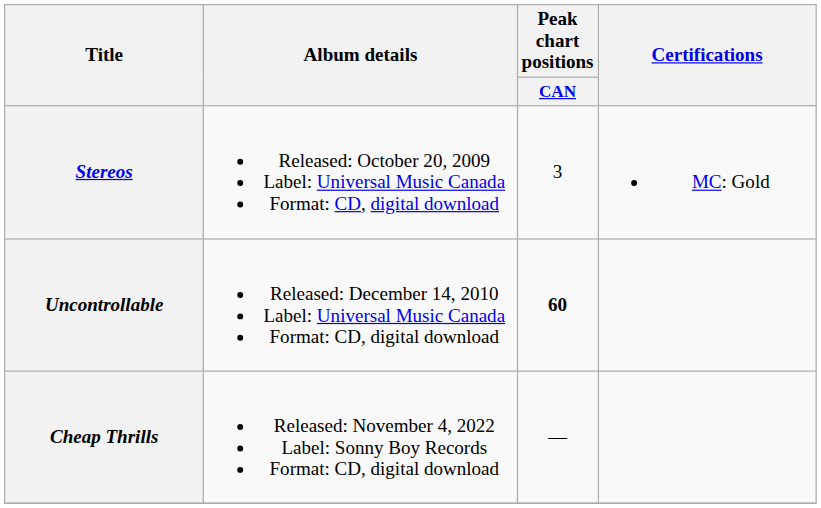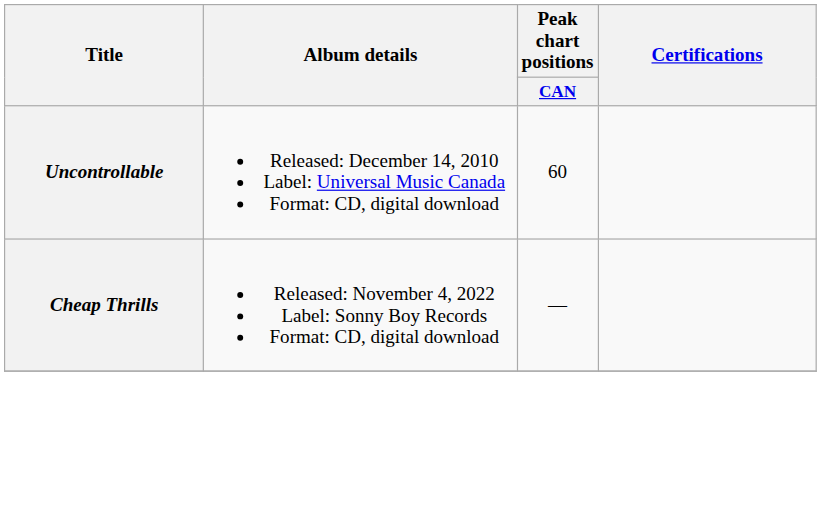- row: Stereos | Released: October 20, 2009 Label: Universal Music Canada Format: CD, digital download | 3 | MC: Gold
Uncontrollable | Peak chart positions / CAN: bold -> normal
